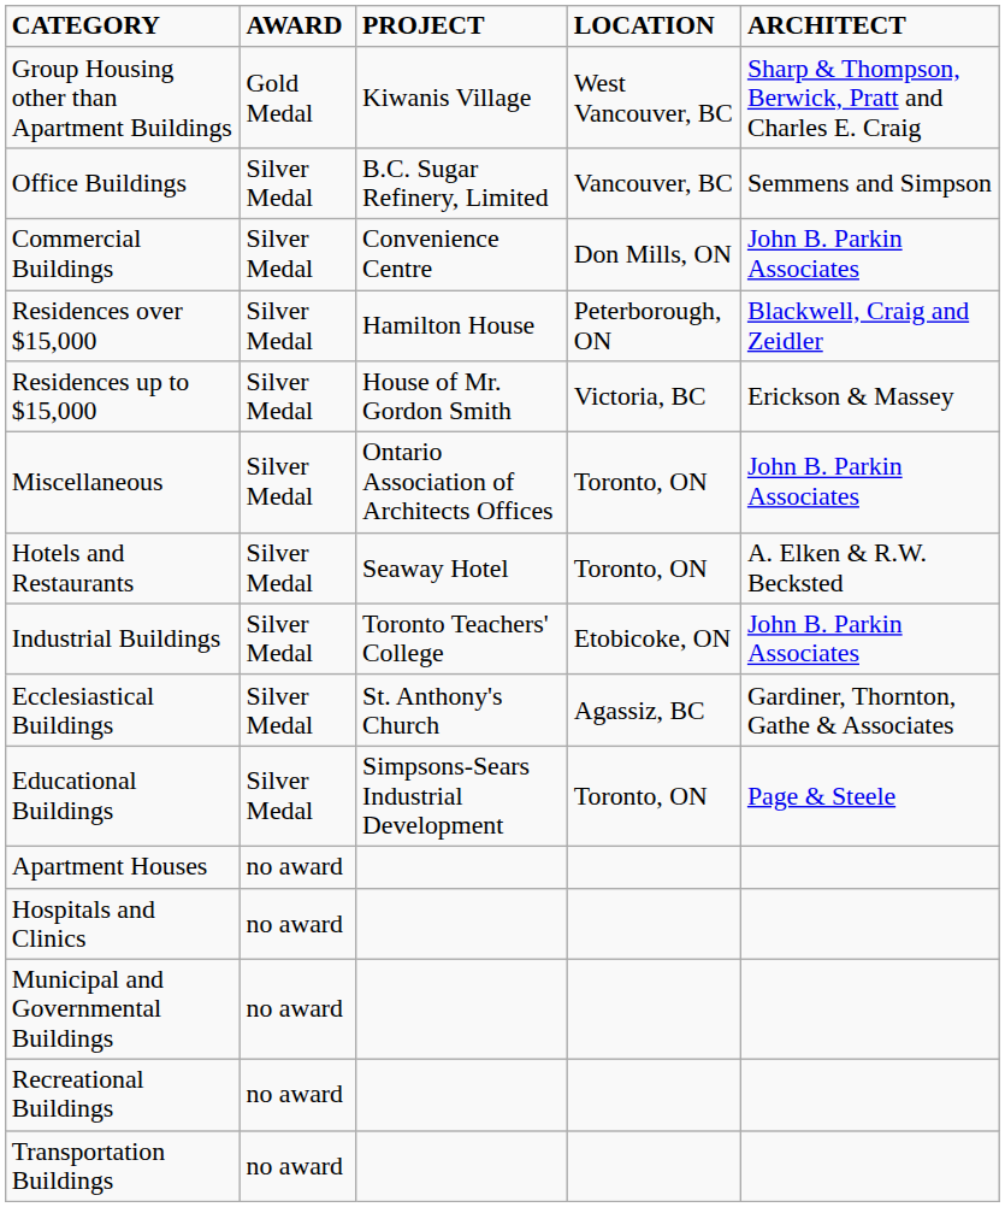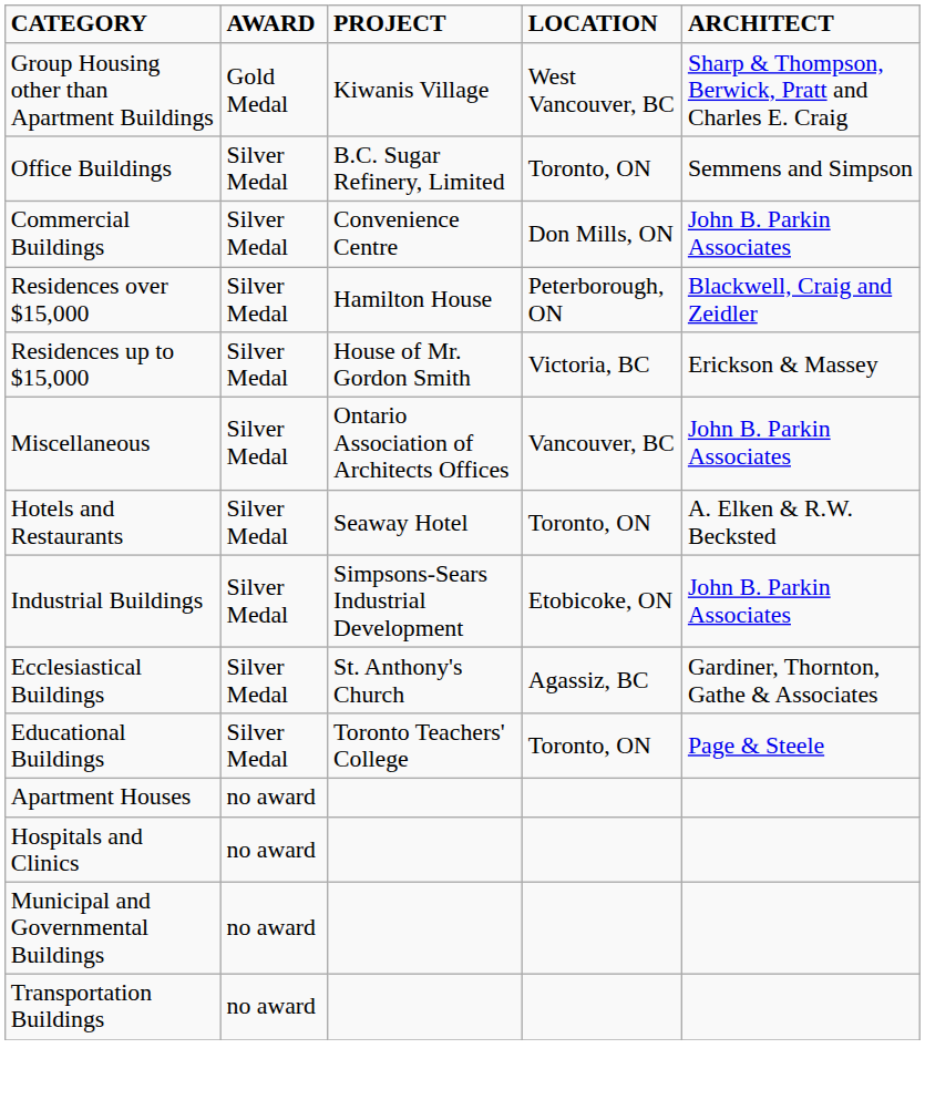Office Buildings | LOCATION: Vancouver, BC -> Toronto, ON
Miscellaneous | LOCATION: Toronto, ON -> Vancouver, BC
Industrial Buildings | PROJECT: Toronto Teachers' College -> Simpsons-Sears Industrial Development
Educational Buildings | PROJECT: Simpsons-Sears Industrial Development -> Toronto Teachers' College
- row: Recreational Buildings | no award
